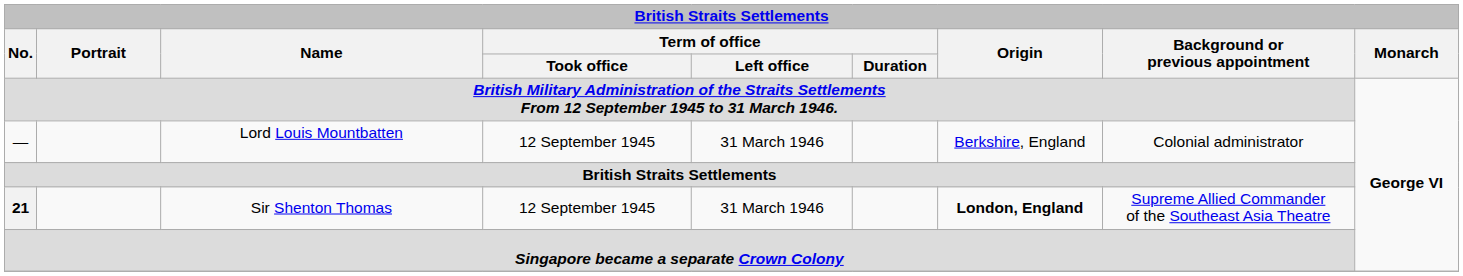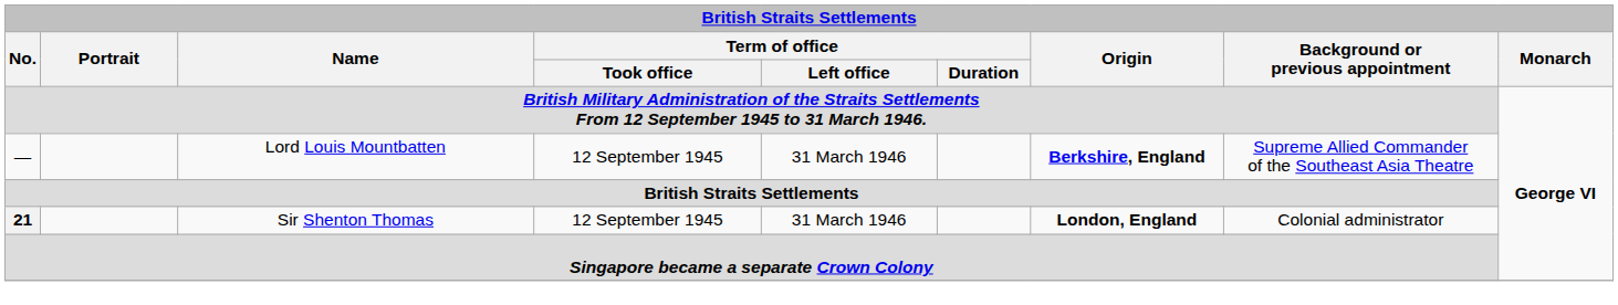Lord Louis Mountbatten | Origin: normal -> bold
Lord Louis Mountbatten | Background or previous appointment: Colonial administrator -> Supreme Allied Commander of the Southeast Asia Theatre
Sir Shenton Thomas | Background or previous appointment: Supreme Allied Commander of the Southeast Asia Theatre -> Colonial administrator
